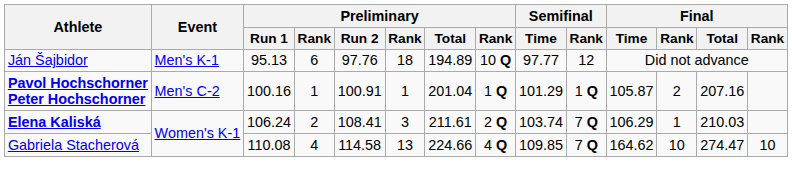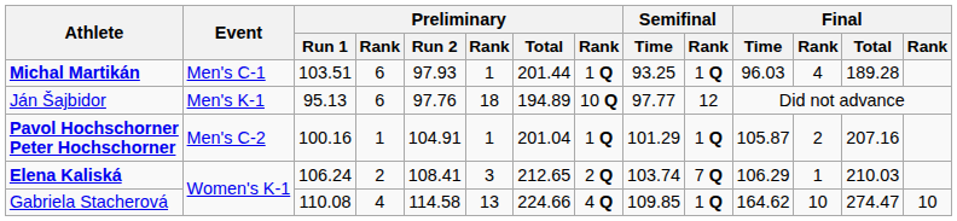+ row: Michal Martikán | Men's C-1 | 103.51 | 6 | 97.93 | 1 | 201.44 | 1 Q | 93.25 | 1 Q | 96.03 | 4 | 189.28
Pavol Hochschorner Peter Hochschorner | Preliminary / Run 2: 100.91 -> 104.91
Elena Kaliská | Preliminary / Total: 211.61 -> 212.65
Gabriela Stacherová | Semifinal / Rank: 7 Q -> 1 Q
